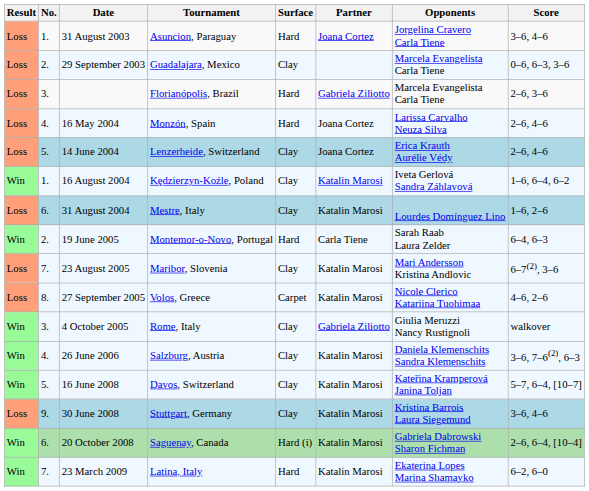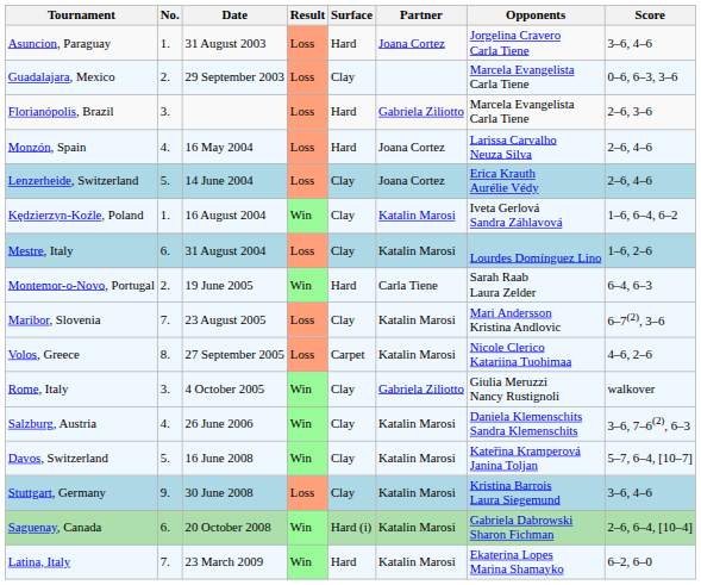columns swapped: Result <-> Tournament
